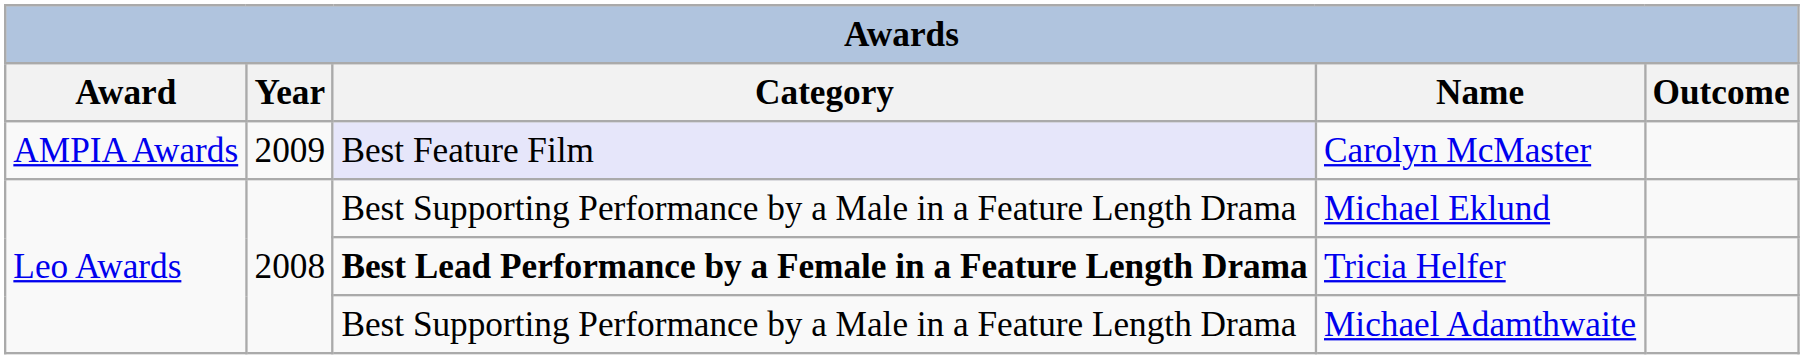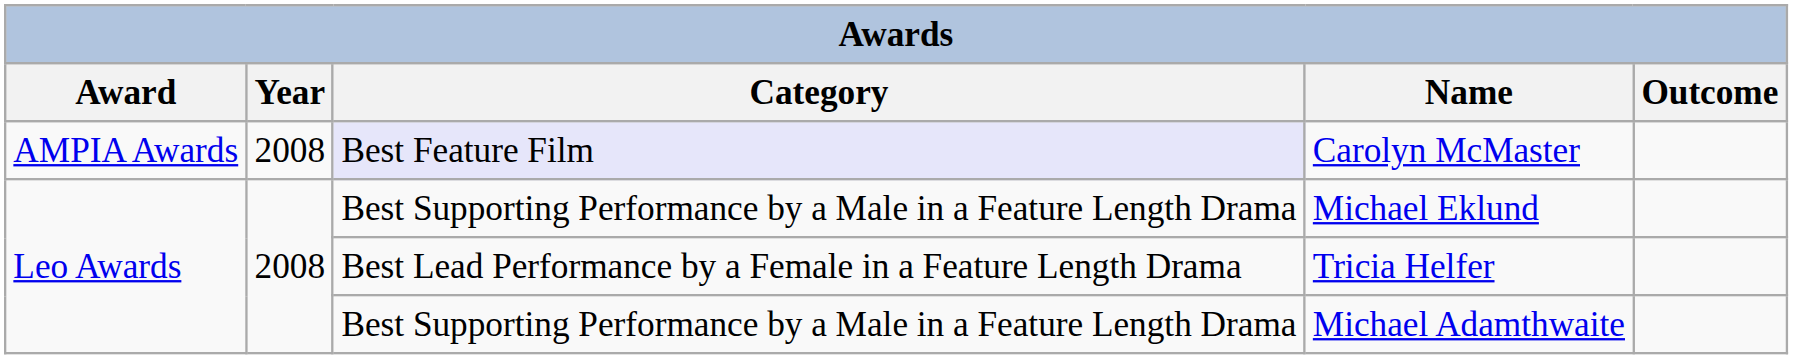Carolyn McMaster | Year: 2009 -> 2008
Tricia Helfer | Category: bold -> normal
